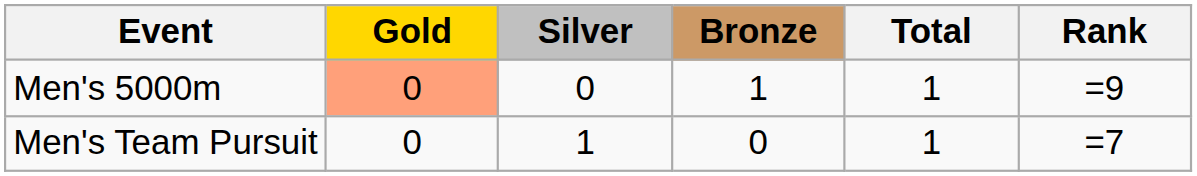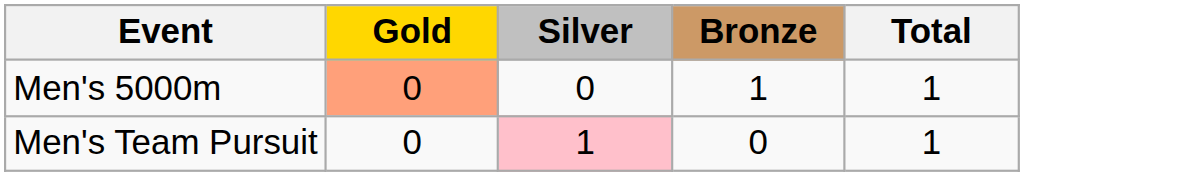- column: Rank | =9 | =7
Men's Team Pursuit | Silver: no background -> pink background
